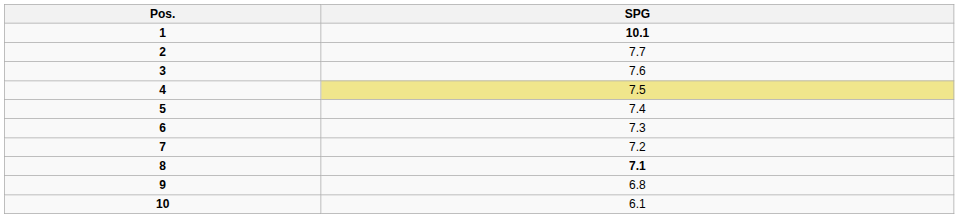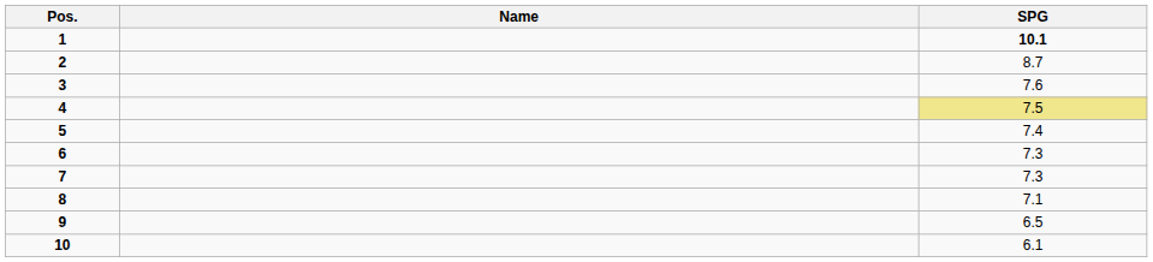+ column: Name
2 | SPG: 7.7 -> 8.7
7 | SPG: 7.2 -> 7.3
8 | SPG: bold -> normal
9 | SPG: 6.8 -> 6.5
